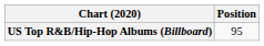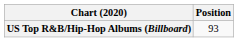US Top R&B/Hip-Hop Albums (Billboard) | Position: 95 -> 93
